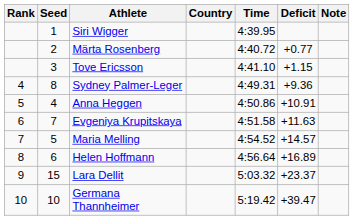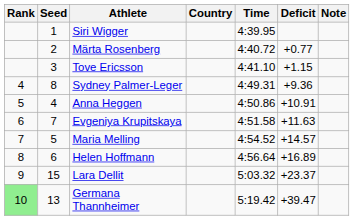Germana Thannheimer | Rank: no background -> lightgreen background
Germana Thannheimer | Seed: 10 -> 13
